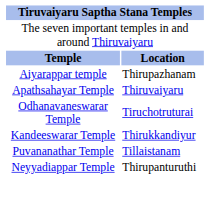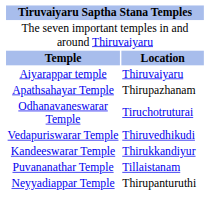Aiyarappar temple | column 2: Thirupazhanam -> Thiruvaiyaru
Apathsahayar Temple | column 2: Thiruvaiyaru -> Thirupazhanam
+ row: Vedapuriswarar Temple | Thiruvedhikudi
